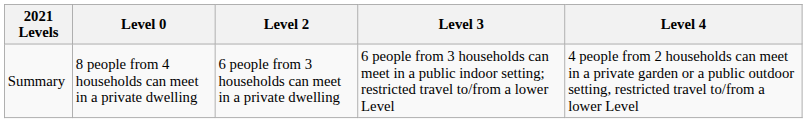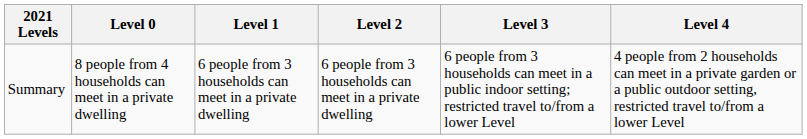+ column: Level 1 | 6 people from 3 households can meet in a private dwelling
